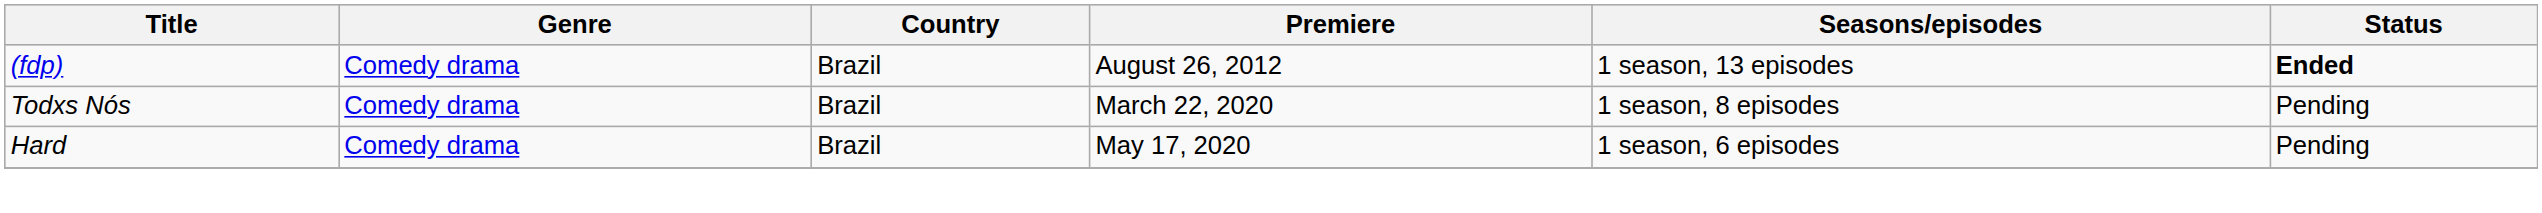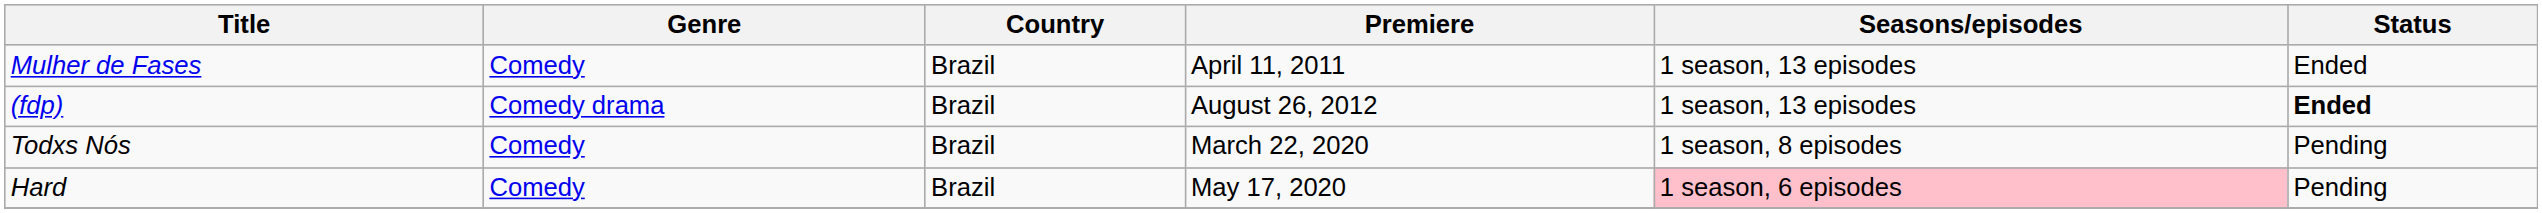+ row: Mulher de Fases | Comedy | Brazil | April 11, 2011 | 1 season, 13 episodes | Ended
Todxs Nós | Genre: Comedy drama -> Comedy
Hard | Genre: Comedy drama -> Comedy
Hard | Seasons/episodes: no background -> pink background
